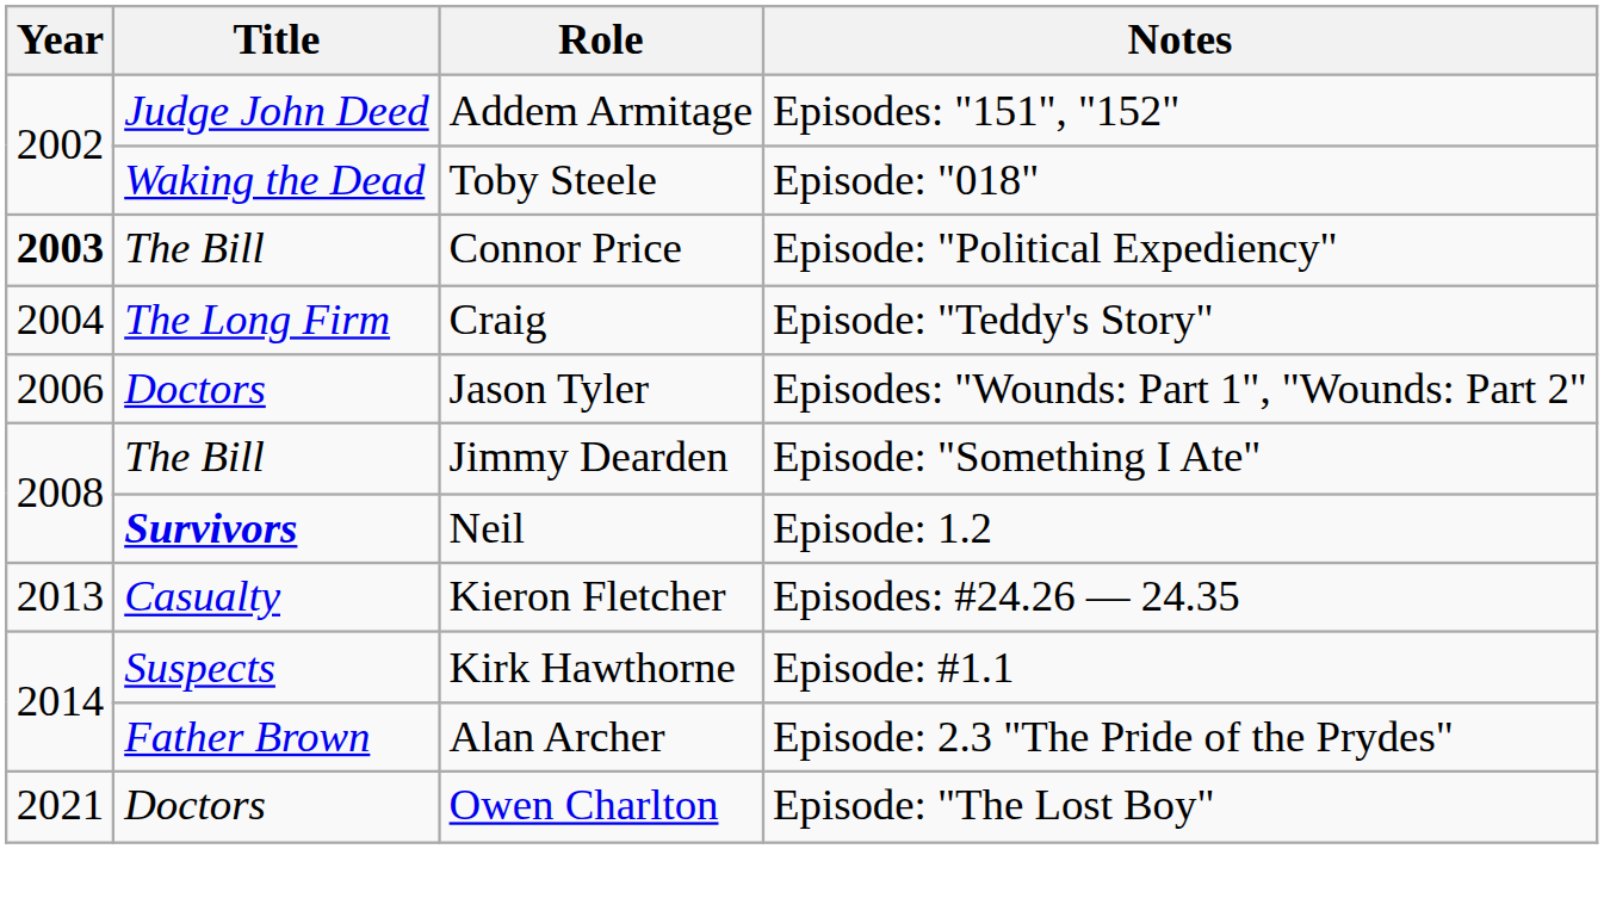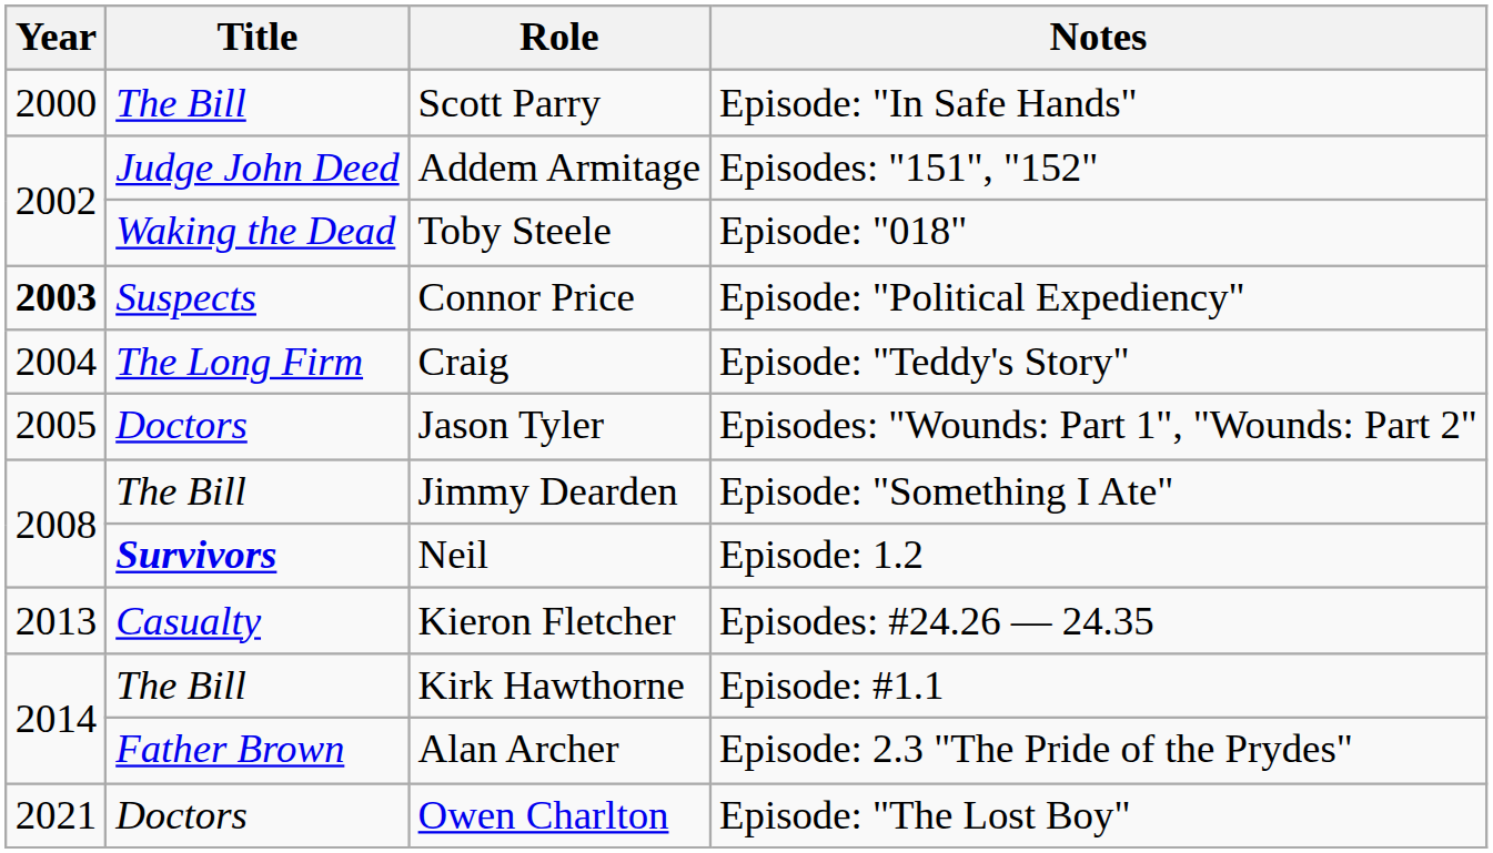+ row: 2000 | The Bill | Scott Parry | Episode: "In Safe Hands"
Connor Price | Title: The Bill -> Suspects
Jason Tyler | Year: 2006 -> 2005
Kirk Hawthorne | Title: Suspects -> The Bill
